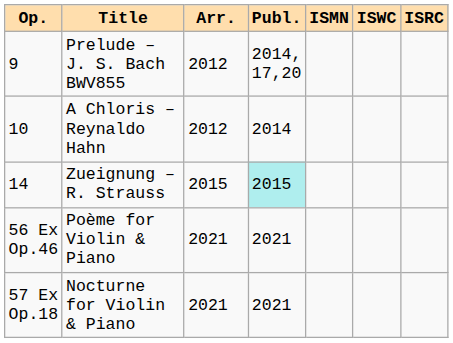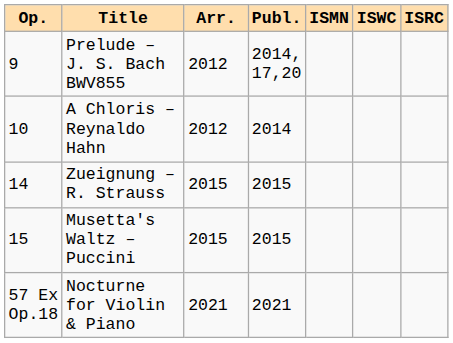Zueignung – R. Strauss | Publ.: paleturquoise background -> no background
+ row: 15 | Musetta's Waltz – Puccini | 2015 | 2015
- row: 56 Ex Op.46 | Poème for Violin & Piano | 2021 | 2021
